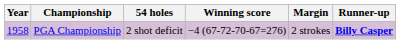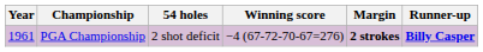PGA Championship | Year: 1958 -> 1961
PGA Championship | Margin: normal -> bold
